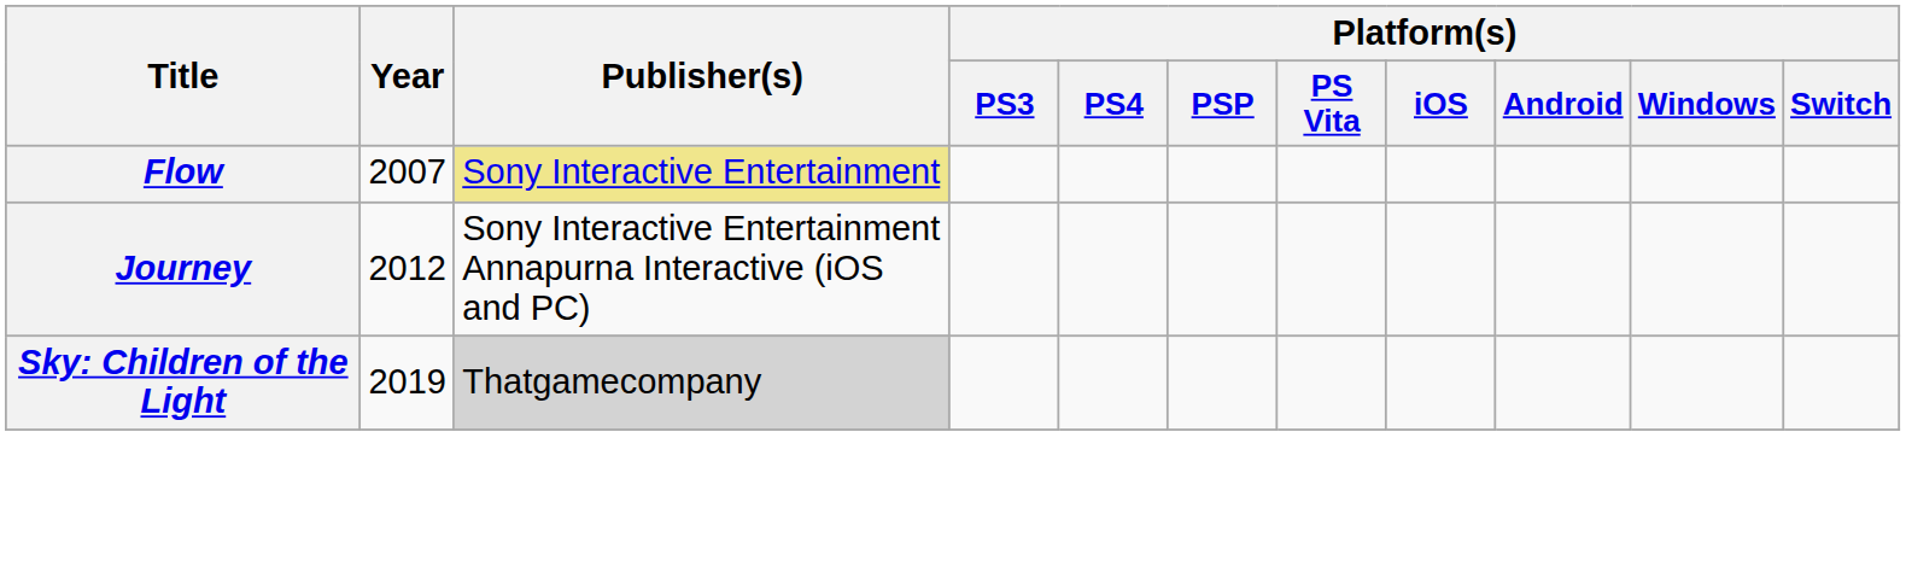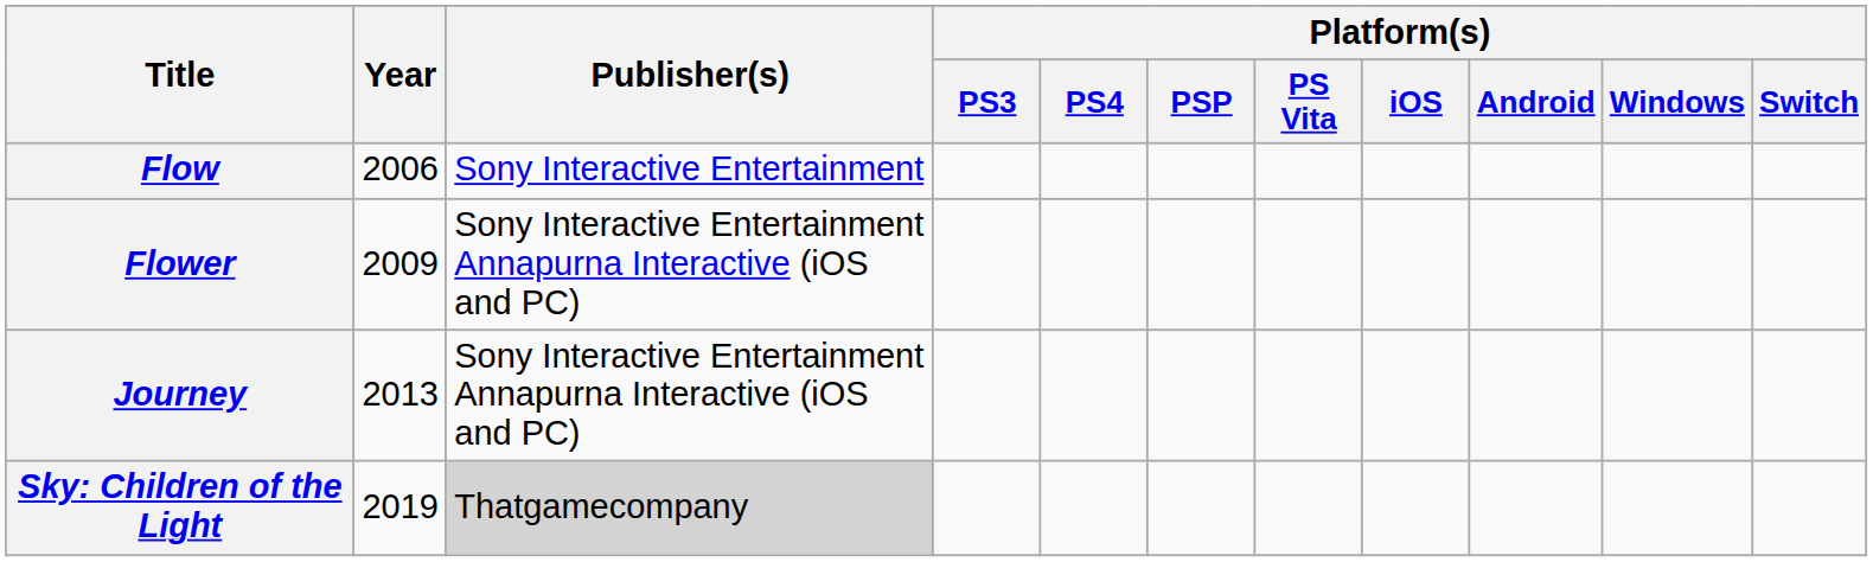Flow | Year: 2007 -> 2006
Flow | Publisher(s): khaki background -> no background
+ row: Flower | 2009 | Sony Interactive Entertainment Annapurna Interactive (iOS and PC)
Journey | Year: 2012 -> 2013
